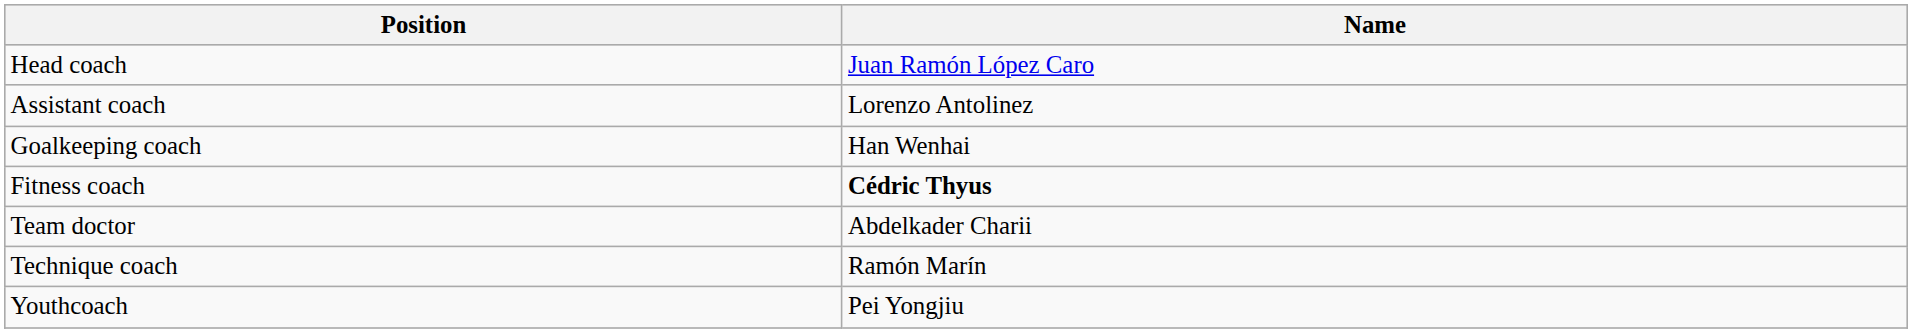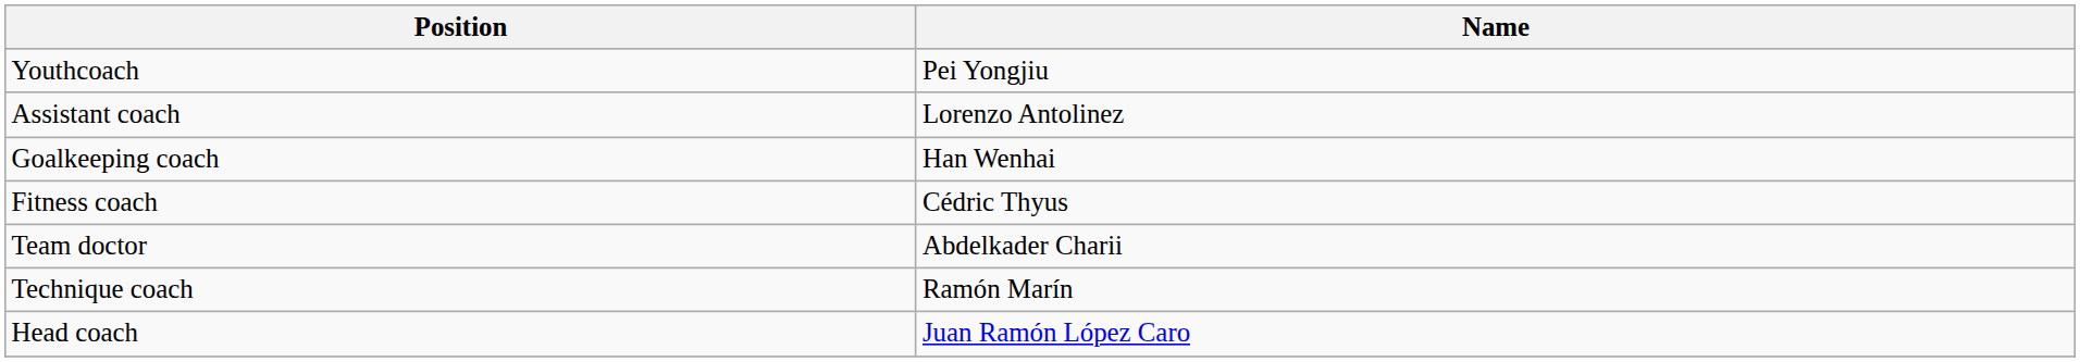rows swapped: Head coach <-> Youthcoach
Fitness coach | Name: bold -> normal
